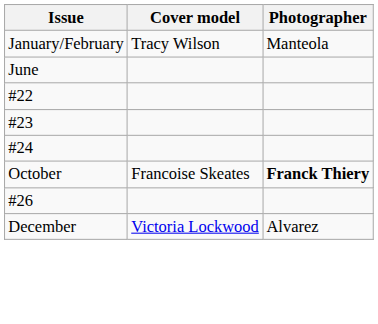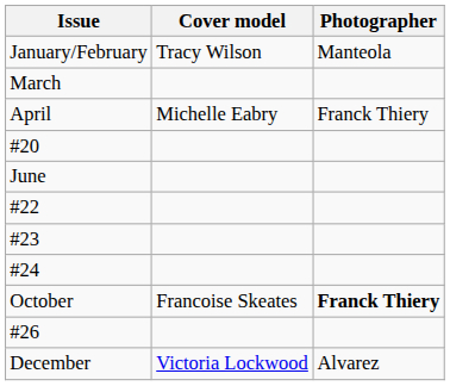+ row: March
+ row: April | Michelle Eabry | Franck Thiery
+ row: #20
